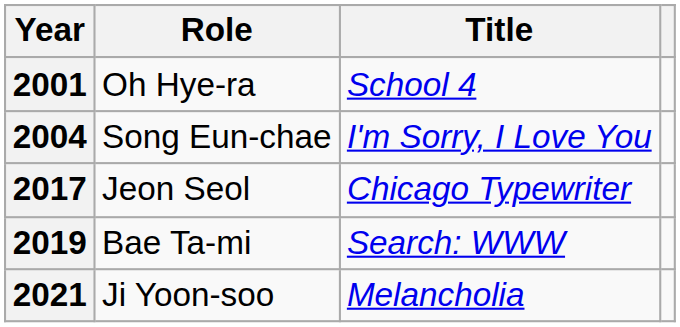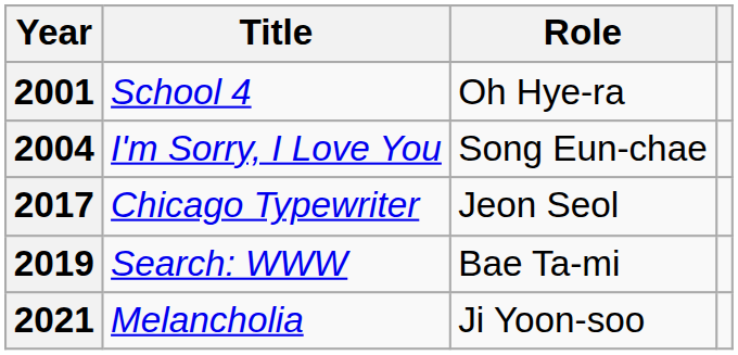columns swapped: Title <-> Role
